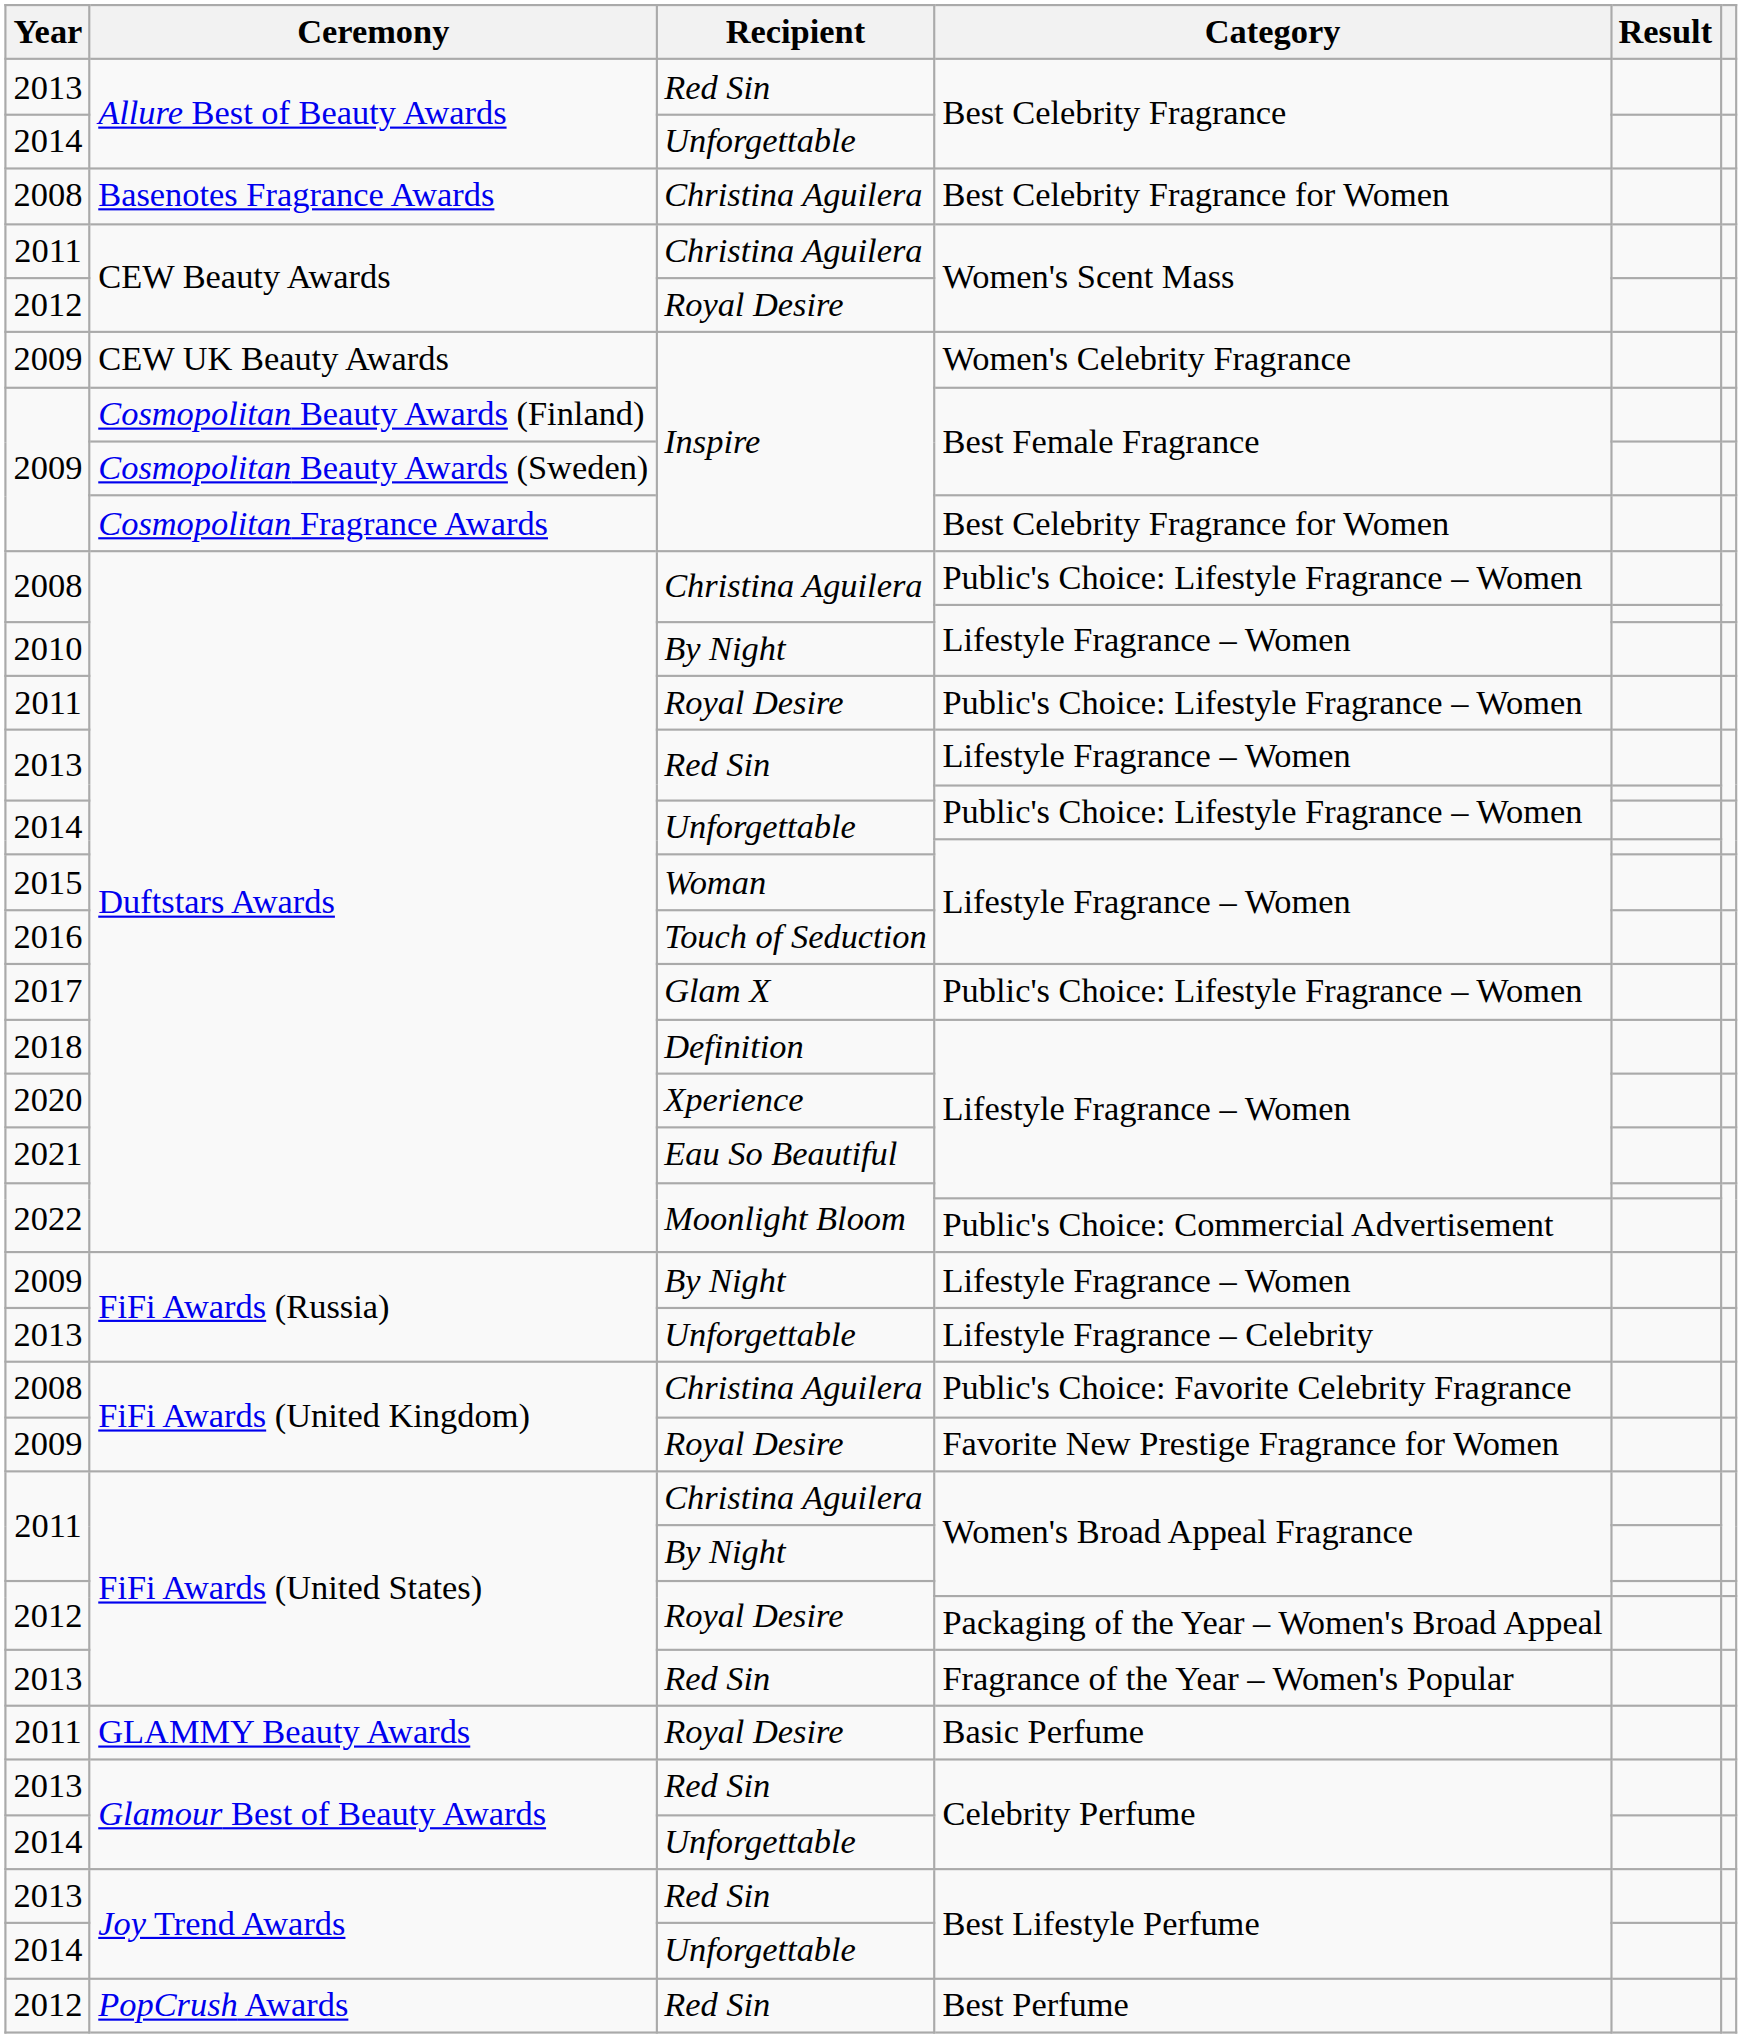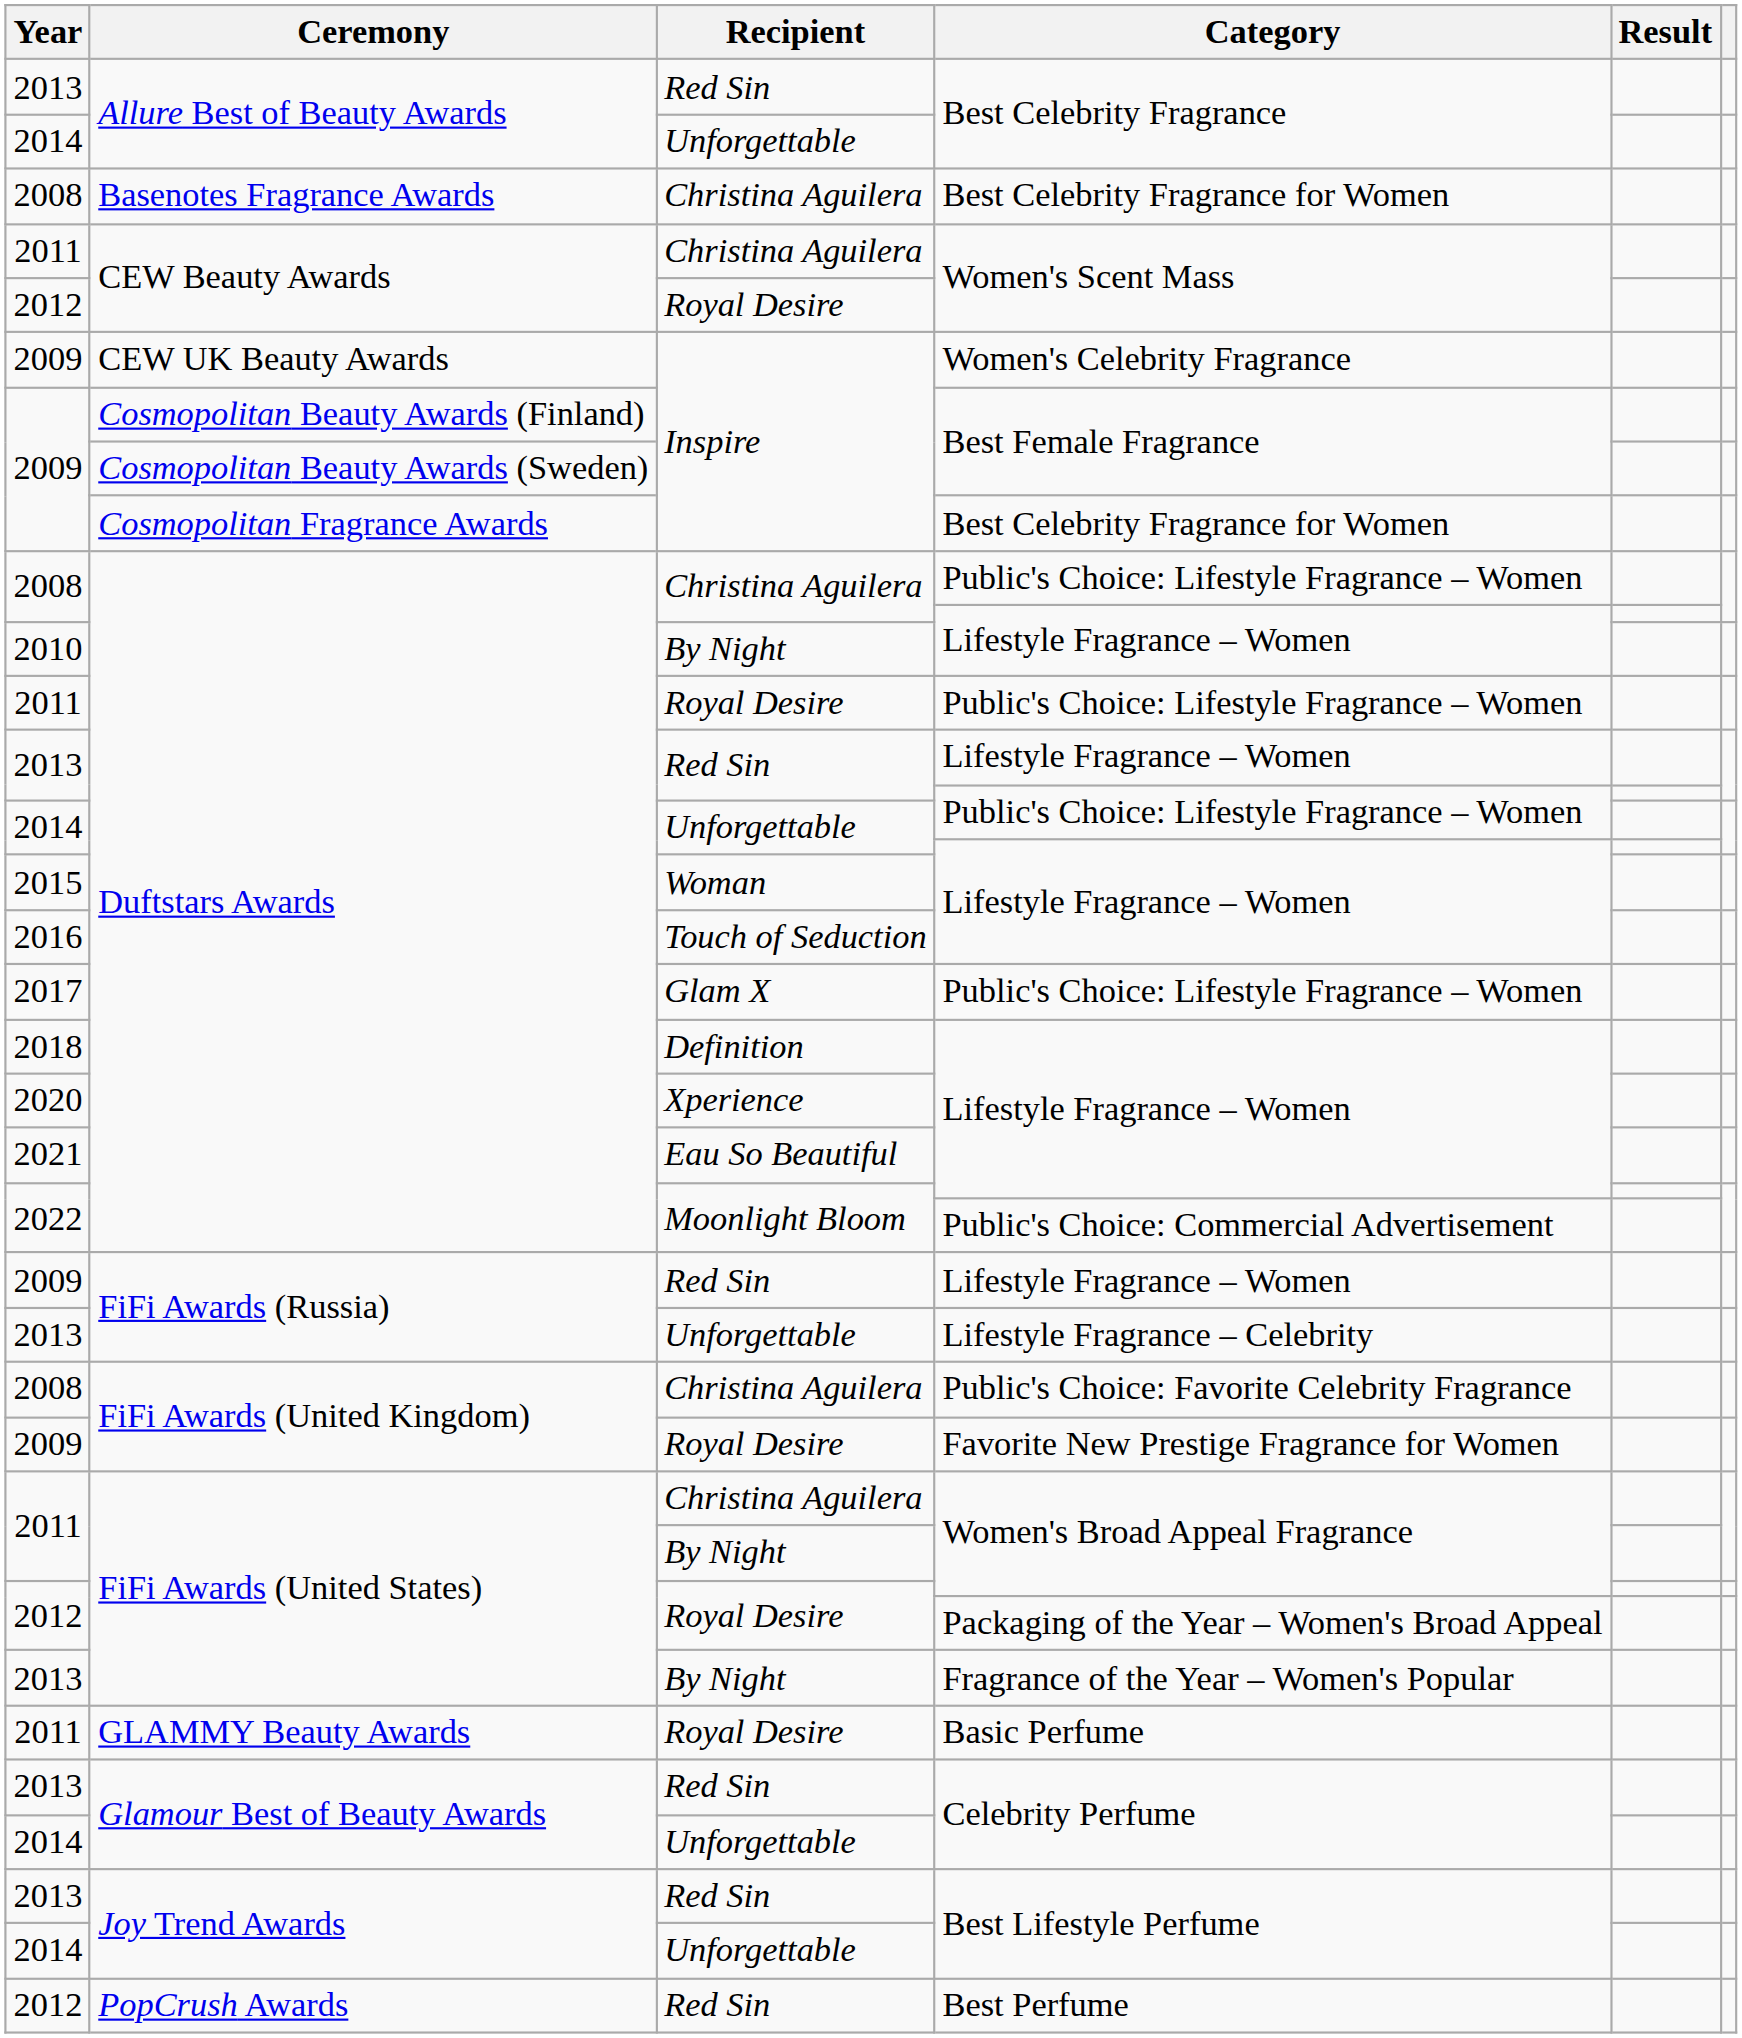2009 / Lifestyle Fragrance – Women | Recipient: By Night -> Red Sin
Fragrance of the Year – Women's Popular | Recipient: Red Sin -> By Night
